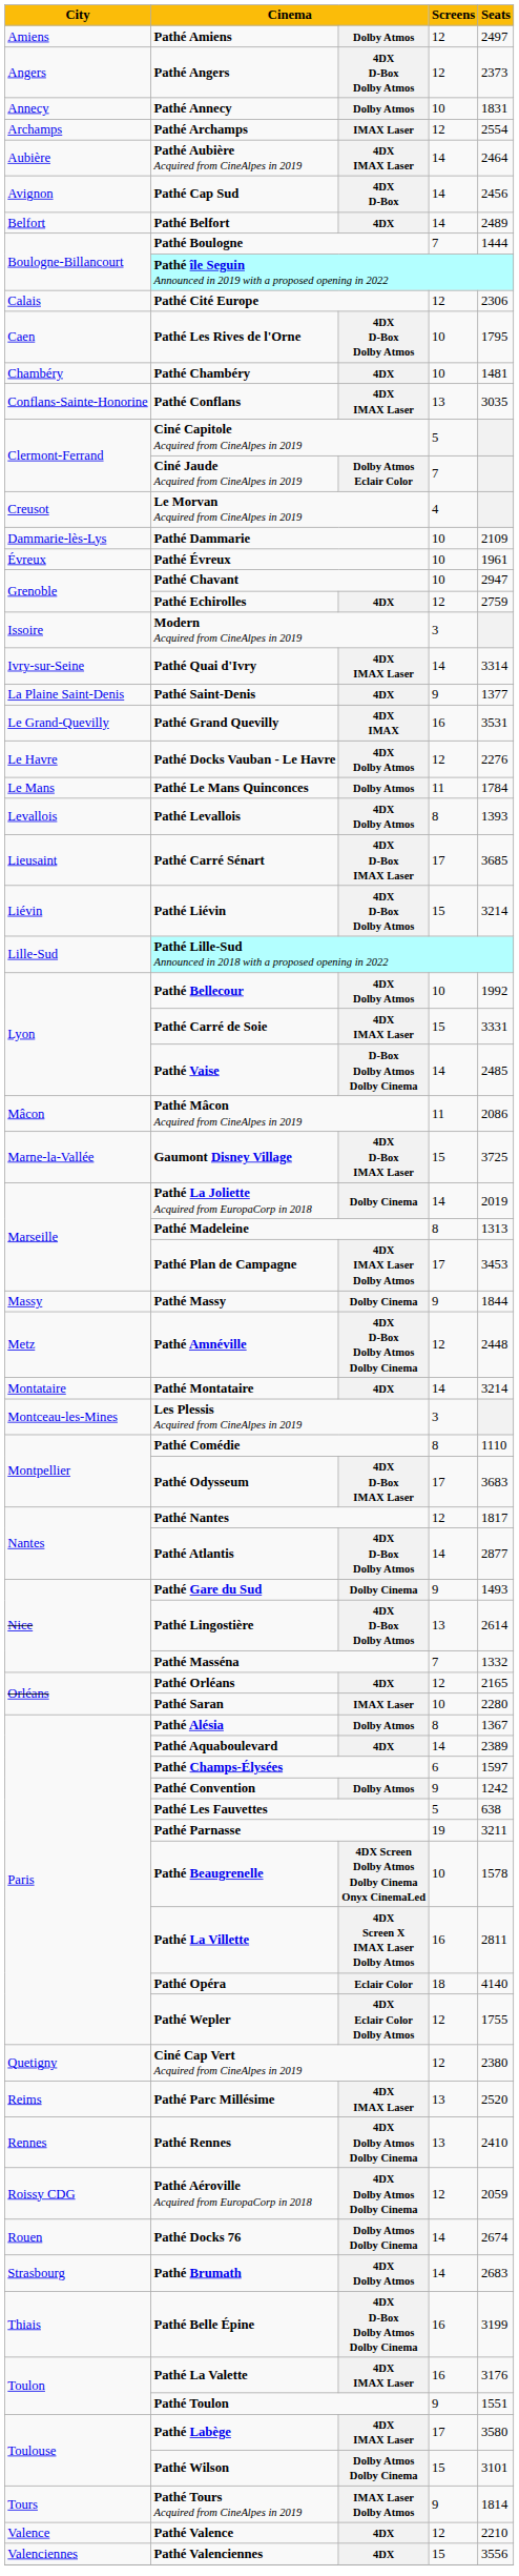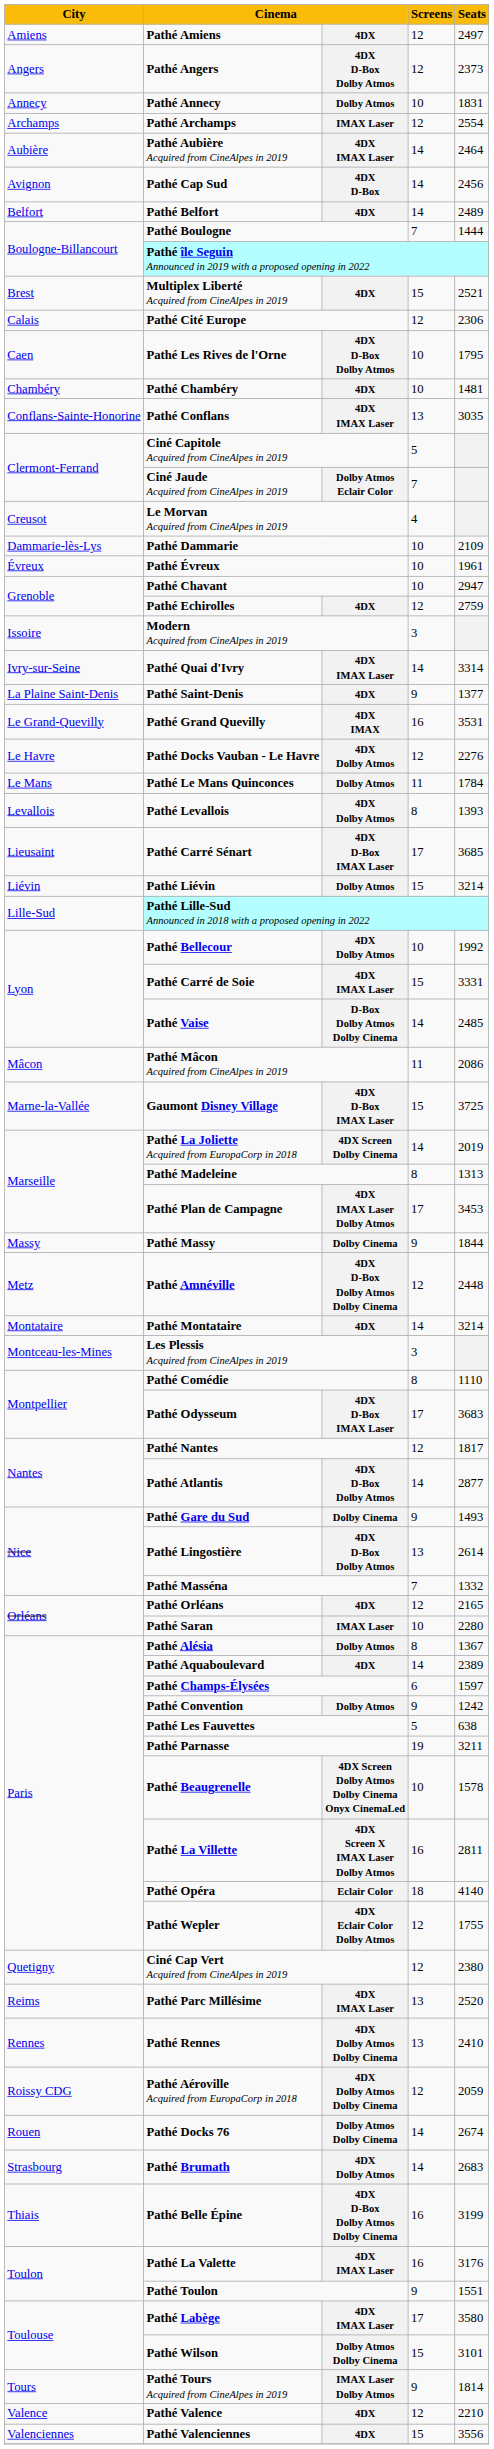Pathé Amiens | column 3: Dolby Atmos -> 4DX
+ row: Brest | Multiplex Liberté Acquired from CineAlpes in 2019 | 4DX | 15 | 2521
Pathé Liévin | column 3: 4DX D-Box Dolby Atmos -> Dolby Atmos
Pathé La Joliette Acquired from EuropaCorp in 2018 | column 3: Dolby Cinema -> 4DX Screen Dolby Cinema
